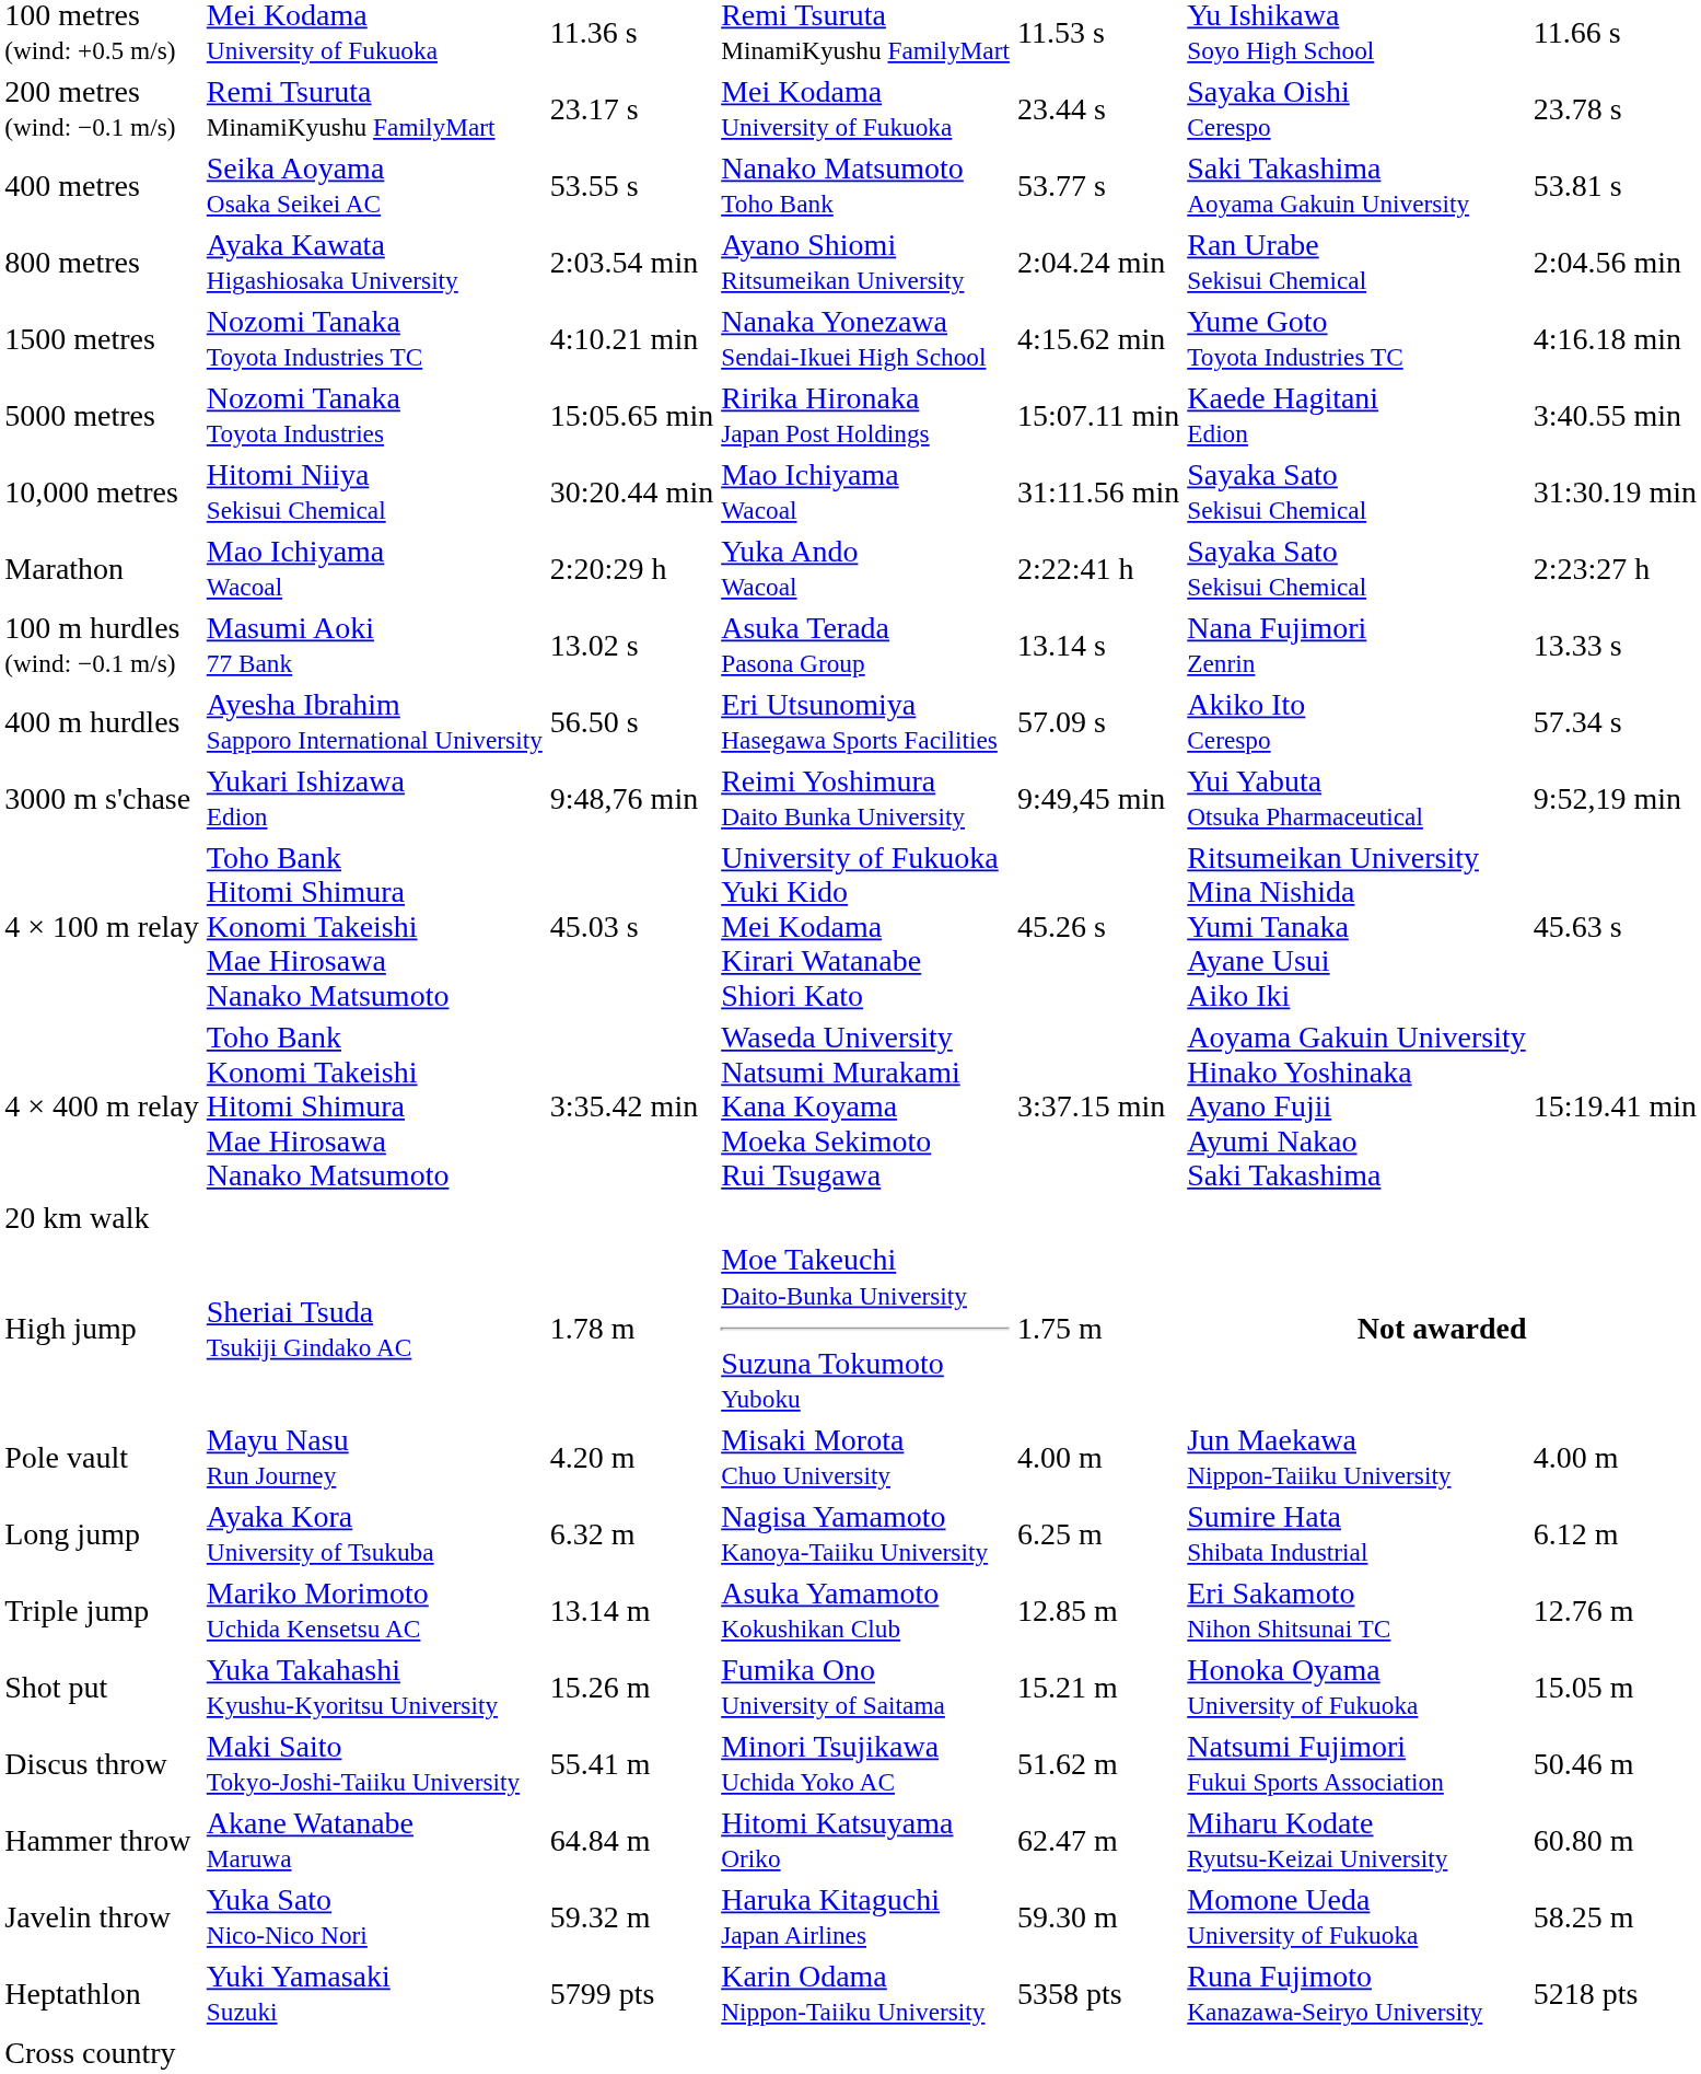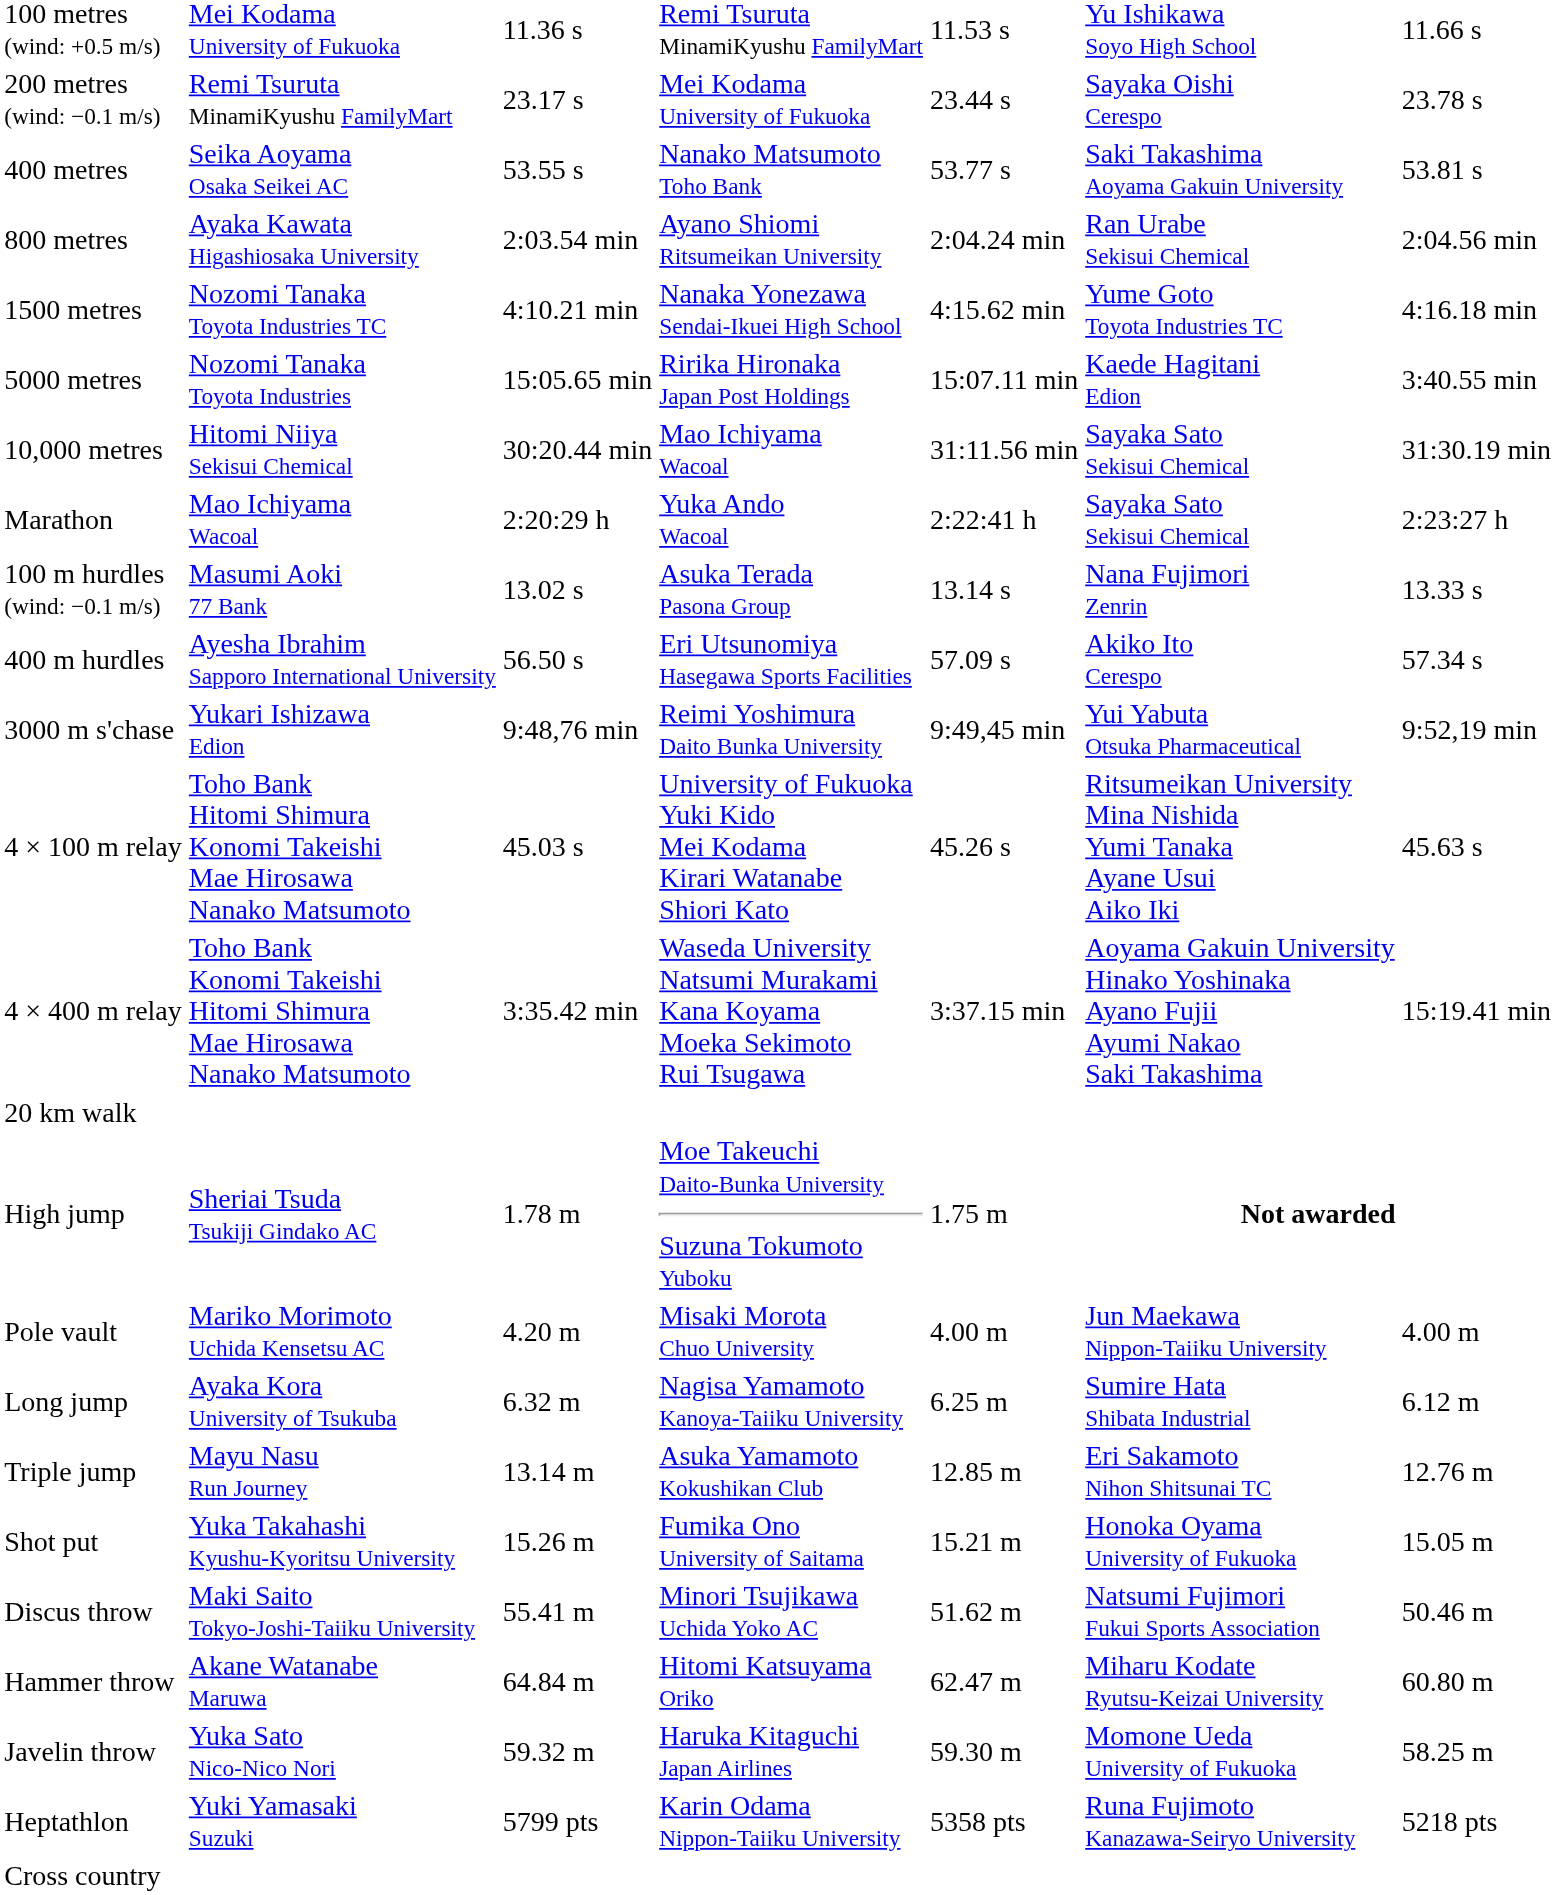Pole vault | column 2: Mayu Nasu Run Journey -> Mariko Morimoto Uchida Kensetsu AC
Triple jump | column 2: Mariko Morimoto Uchida Kensetsu AC -> Mayu Nasu Run Journey
